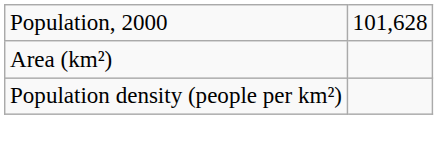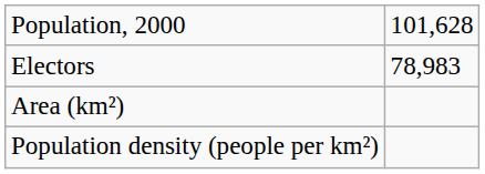+ row: Electors | 78,983
